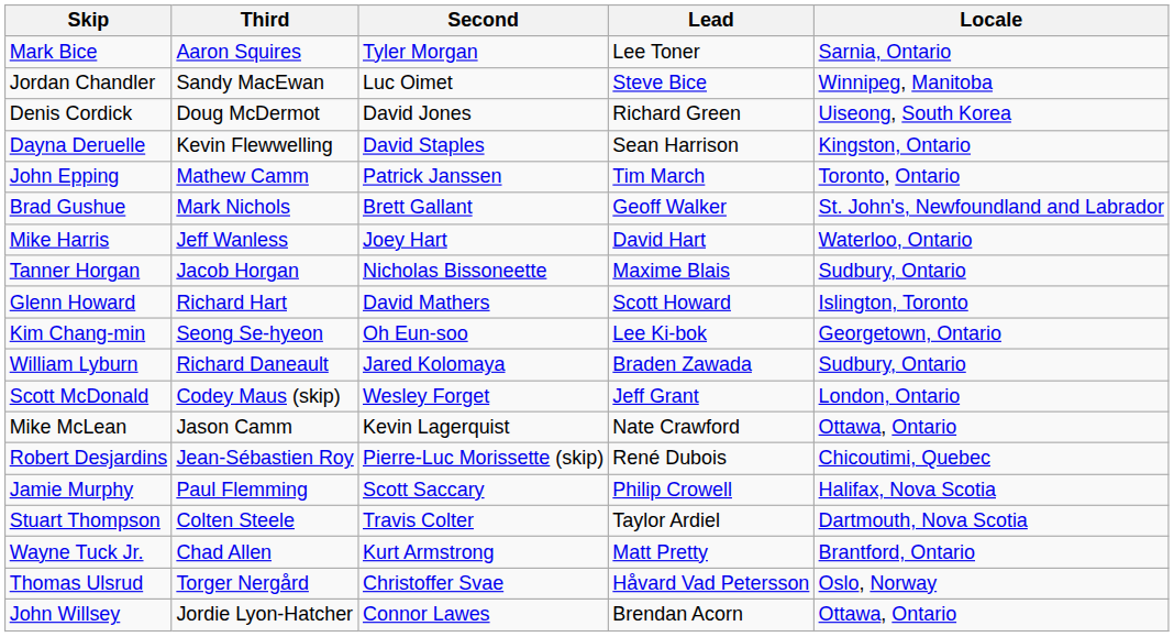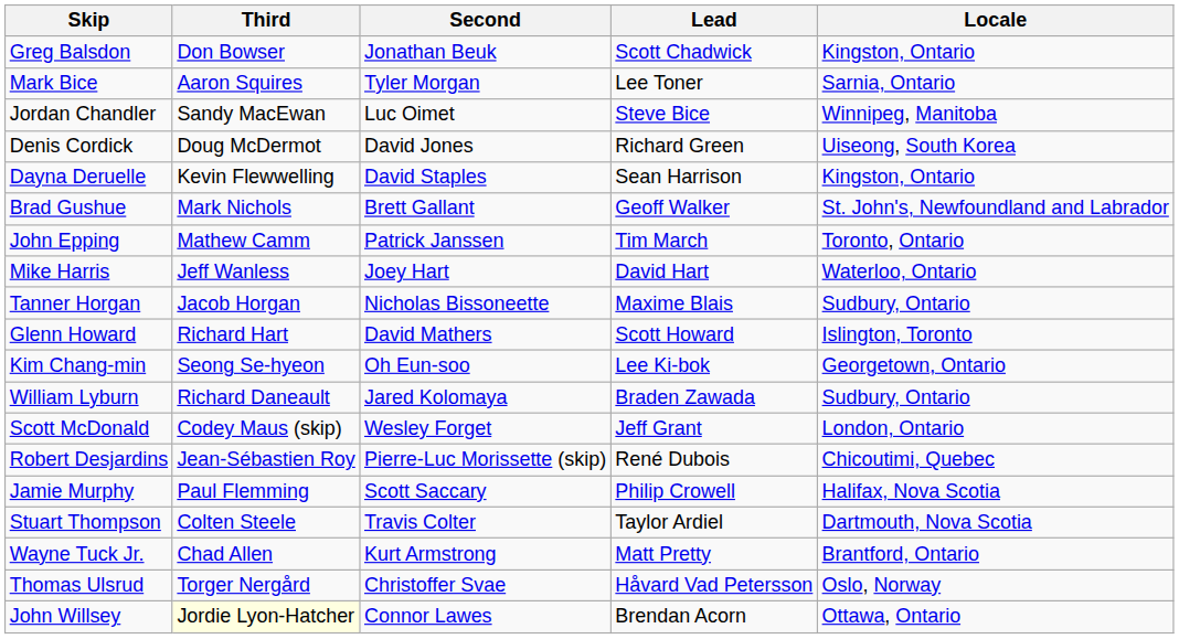+ row: Greg Balsdon | Don Bowser | Jonathan Beuk | Scott Chadwick | Kingston, Ontario
rows swapped: John Epping <-> Brad Gushue
- row: Mike McLean | Jason Camm | Kevin Lagerquist | Nate Crawford | Ottawa, Ontario
John Willsey | Third: no background -> lightyellow background
